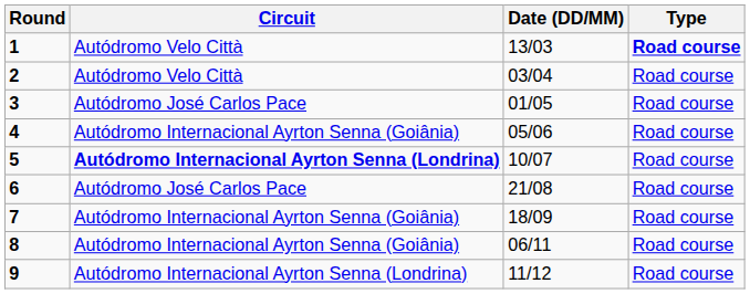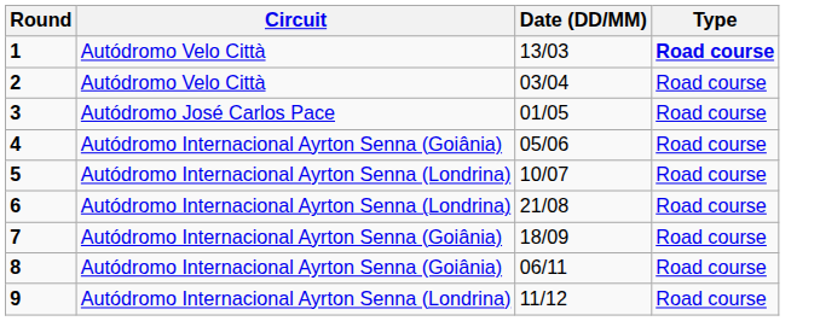5 | Circuit: bold -> normal
6 | Circuit: Autódromo José Carlos Pace -> Autódromo Internacional Ayrton Senna (Londrina)
